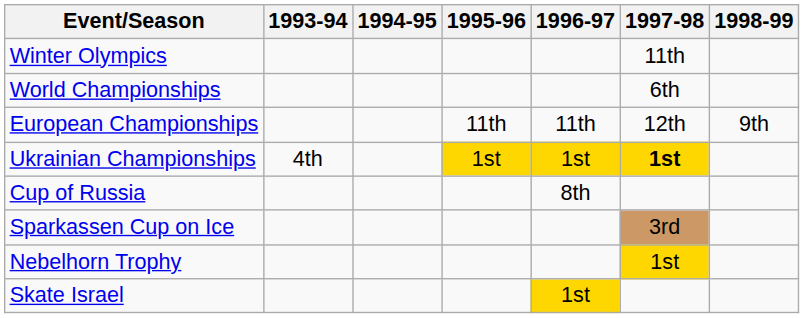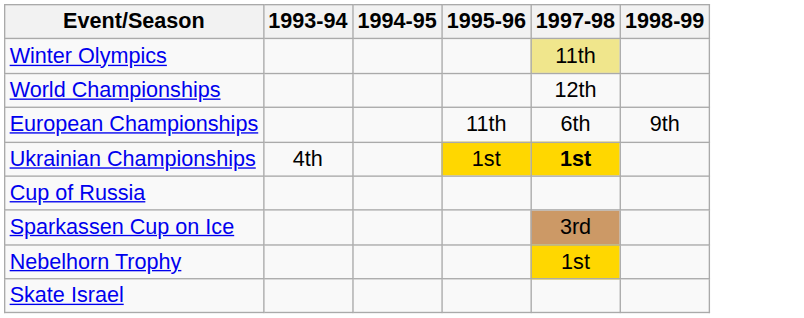- column: 1996-97 | 11th | 1st | 8th | 1st
Winter Olympics | 1997-98: no background -> khaki background
World Championships | 1997-98: 6th -> 12th
European Championships | 1997-98: 12th -> 6th
